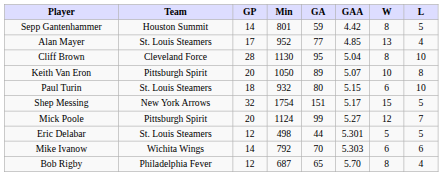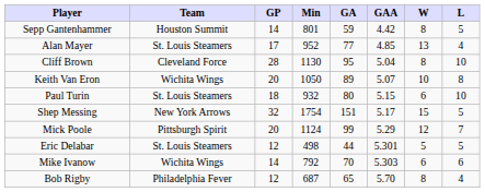Keith Van Eron | Team: Pittsburgh Spirit -> Wichita Wings
Mick Poole | GAA: 5.27 -> 5.29
